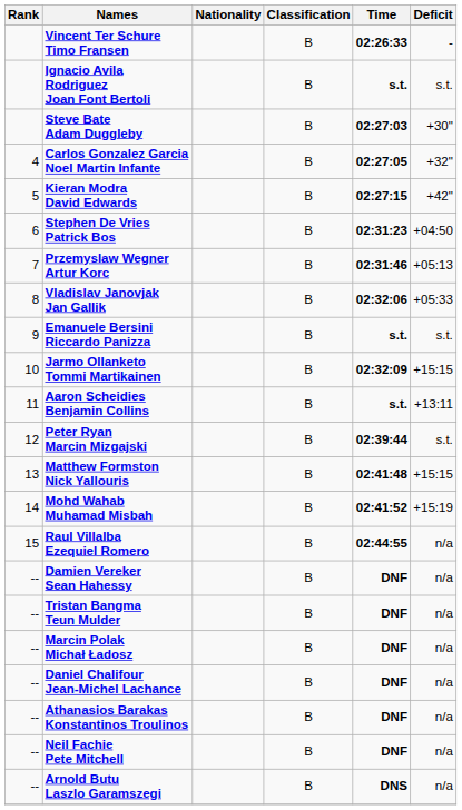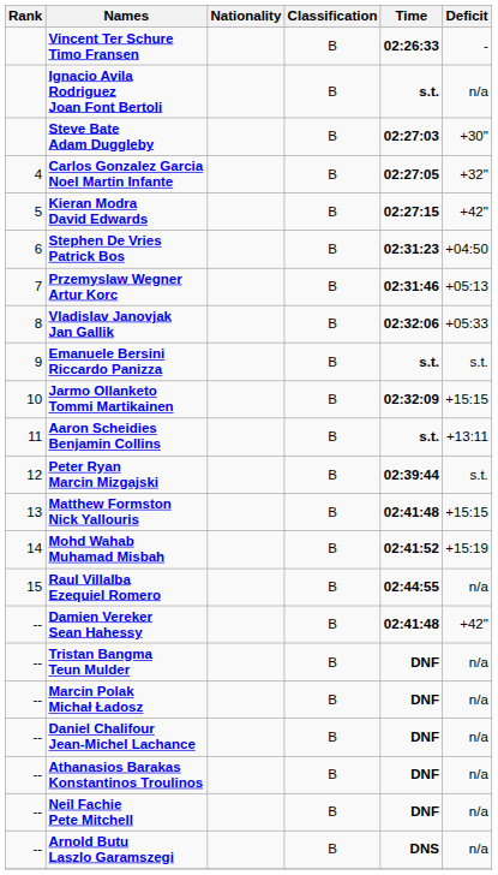Ignacio Avila Rodriguez Joan Font Bertoli | Deficit: s.t. -> n/a
Damien Vereker Sean Hahessy | Time: DNF -> 02:41:48
Damien Vereker Sean Hahessy | Deficit: n/a -> +42"
